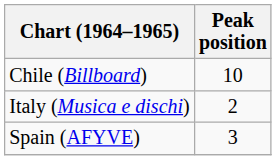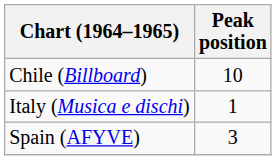Italy (Musica e dischi) | Peak position: 2 -> 1
